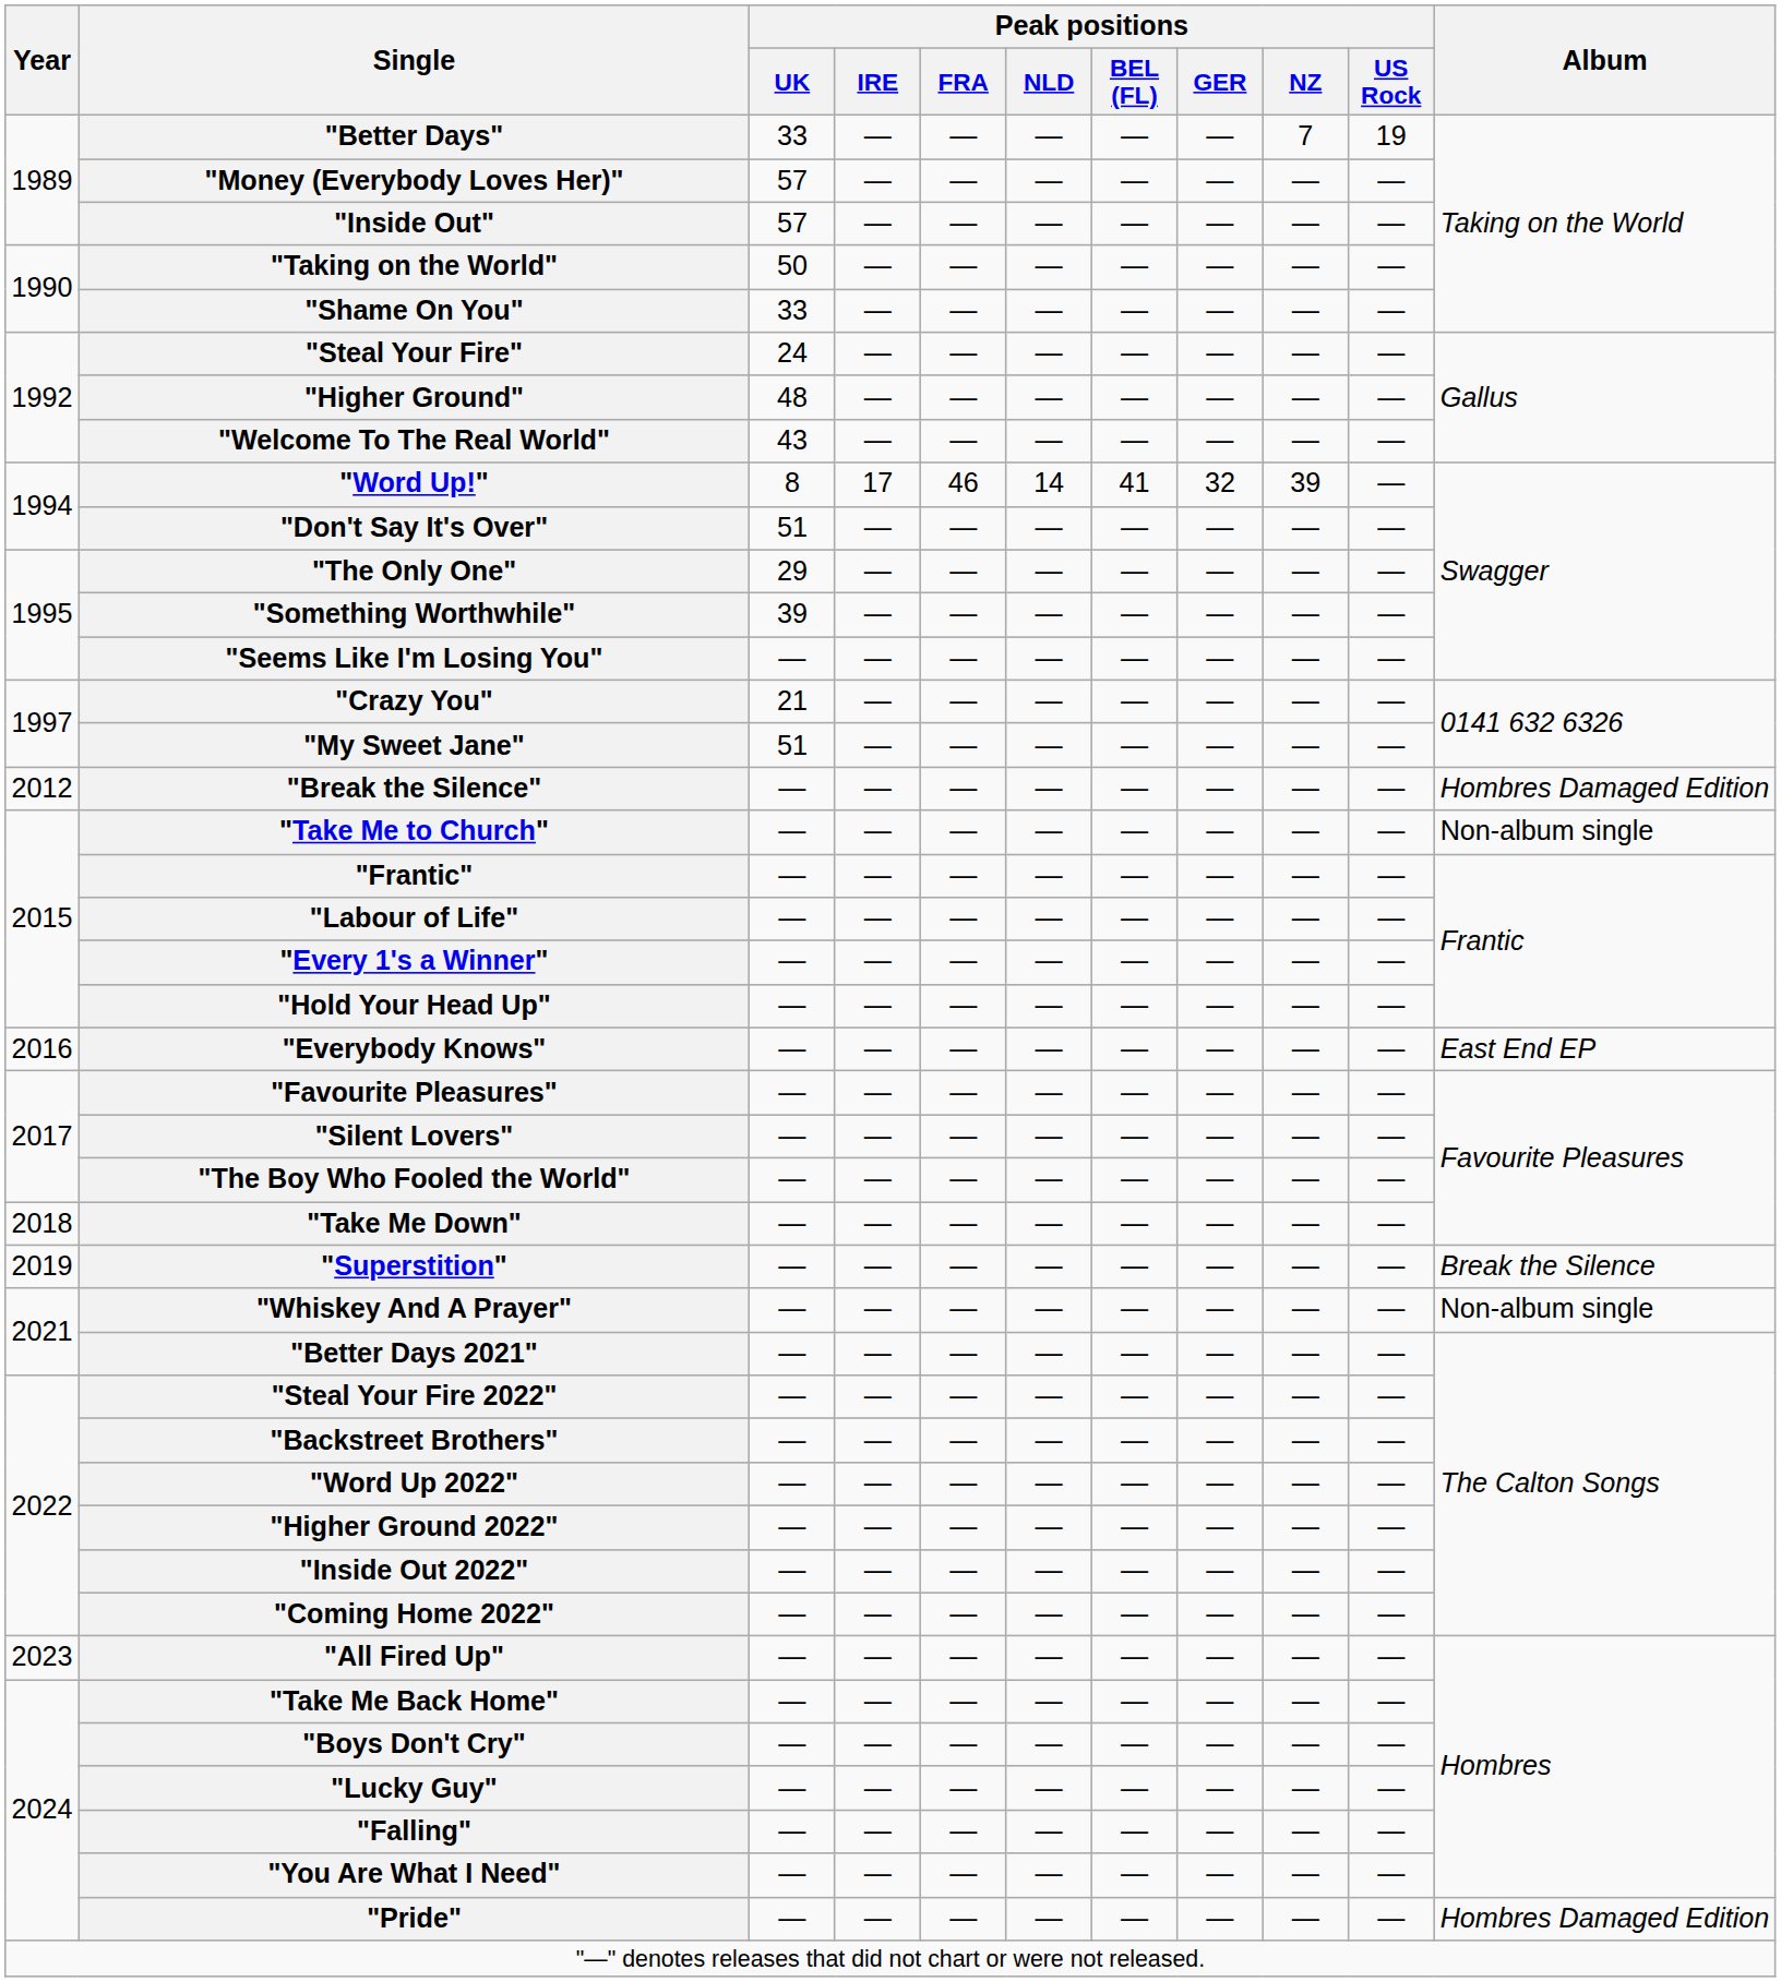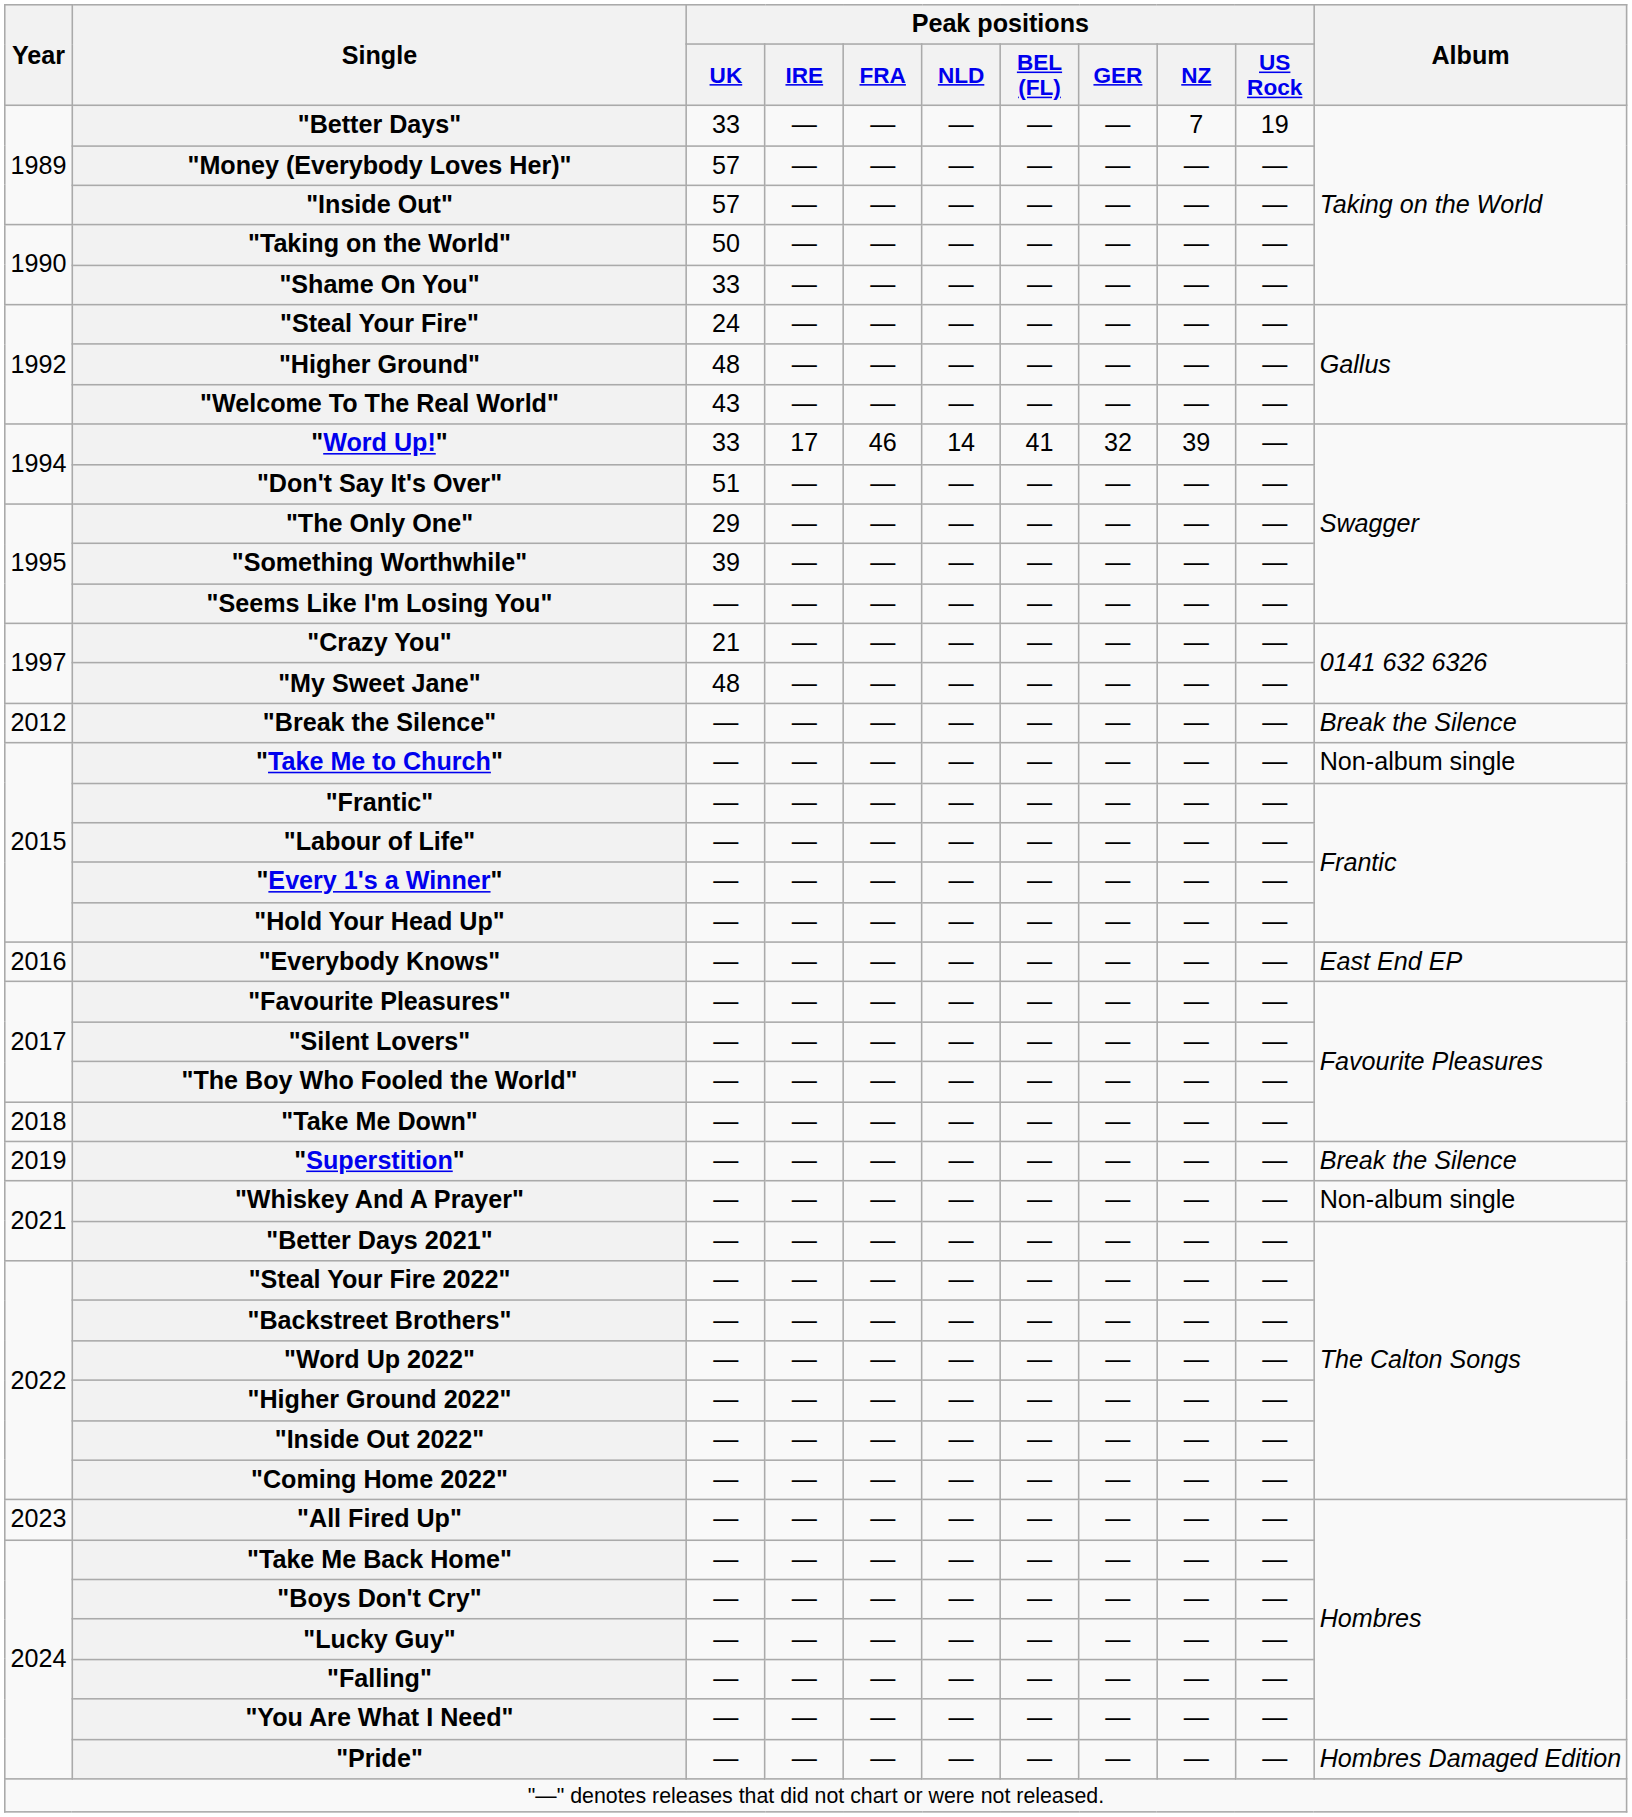"Word Up!" | Peak positions / UK: 8 -> 33
"My Sweet Jane" | Peak positions / UK: 51 -> 48
"Break the Silence" | Album: Hombres Damaged Edition -> Break the Silence
